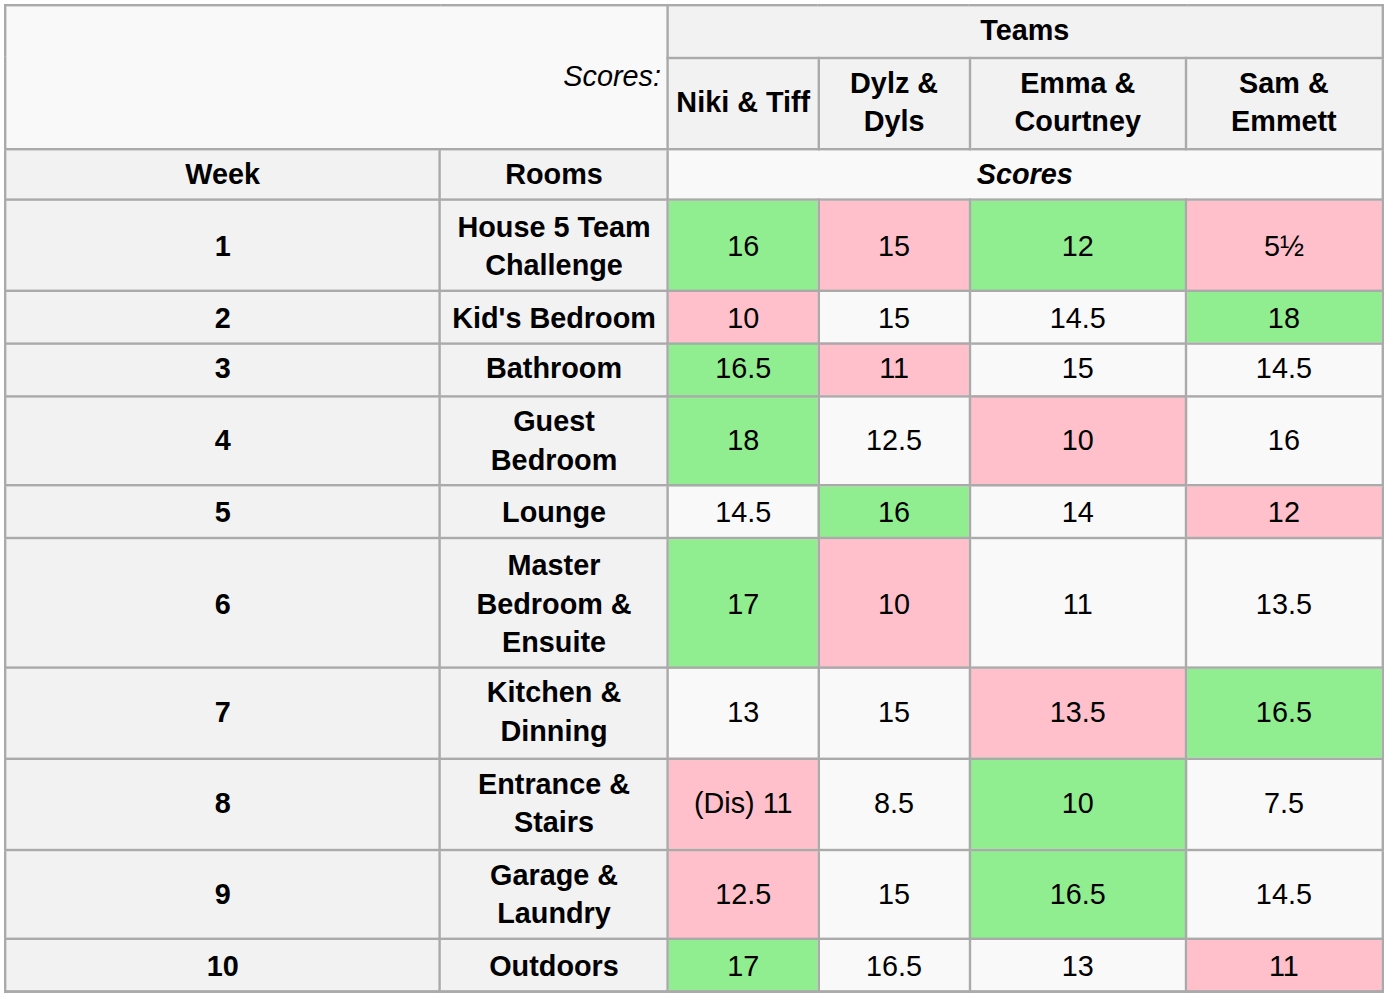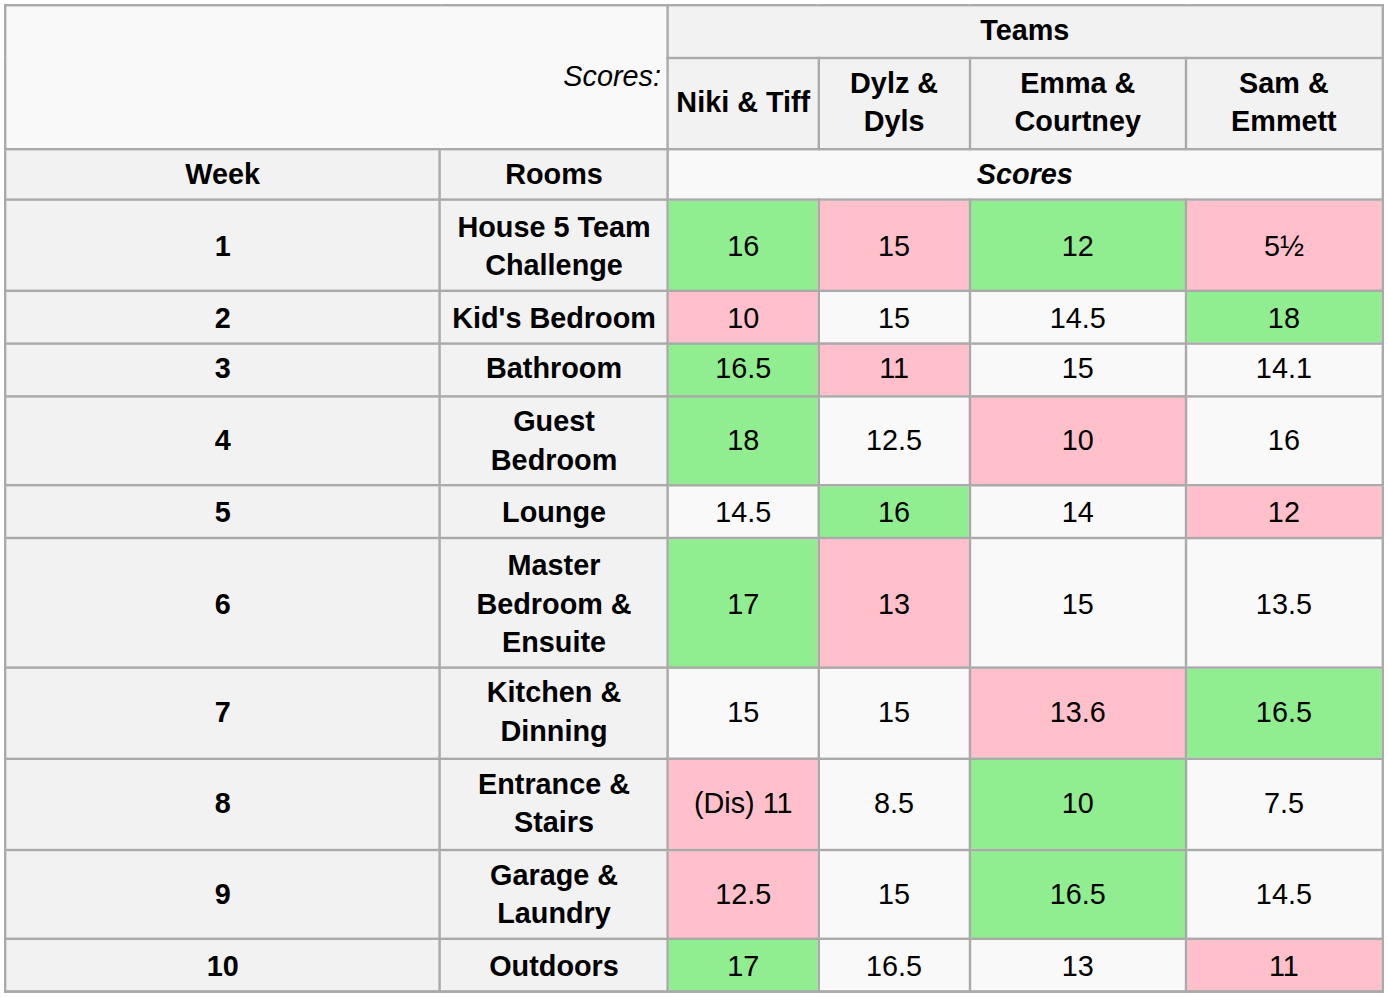Bathroom | column 6: 14.5 -> 14.1
Master Bedroom & Ensuite | column 4: 10 -> 13
Master Bedroom & Ensuite | column 5: 11 -> 15
Kitchen & Dinning | column 3: 13 -> 15
Kitchen & Dinning | column 5: 13.5 -> 13.6
